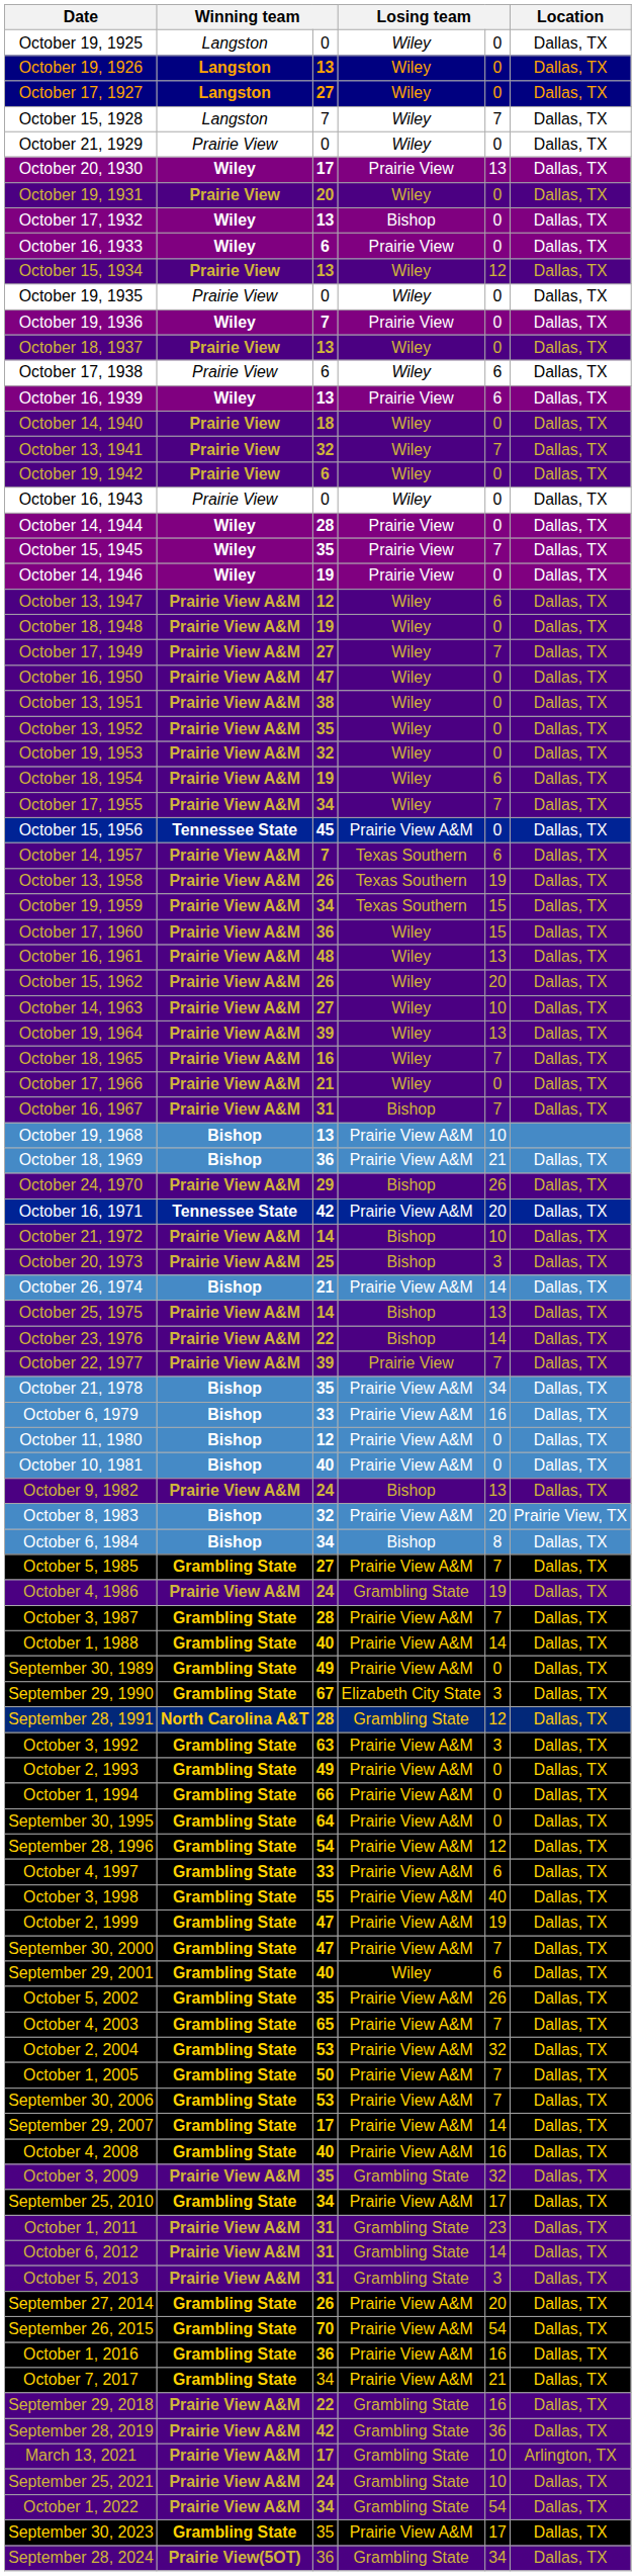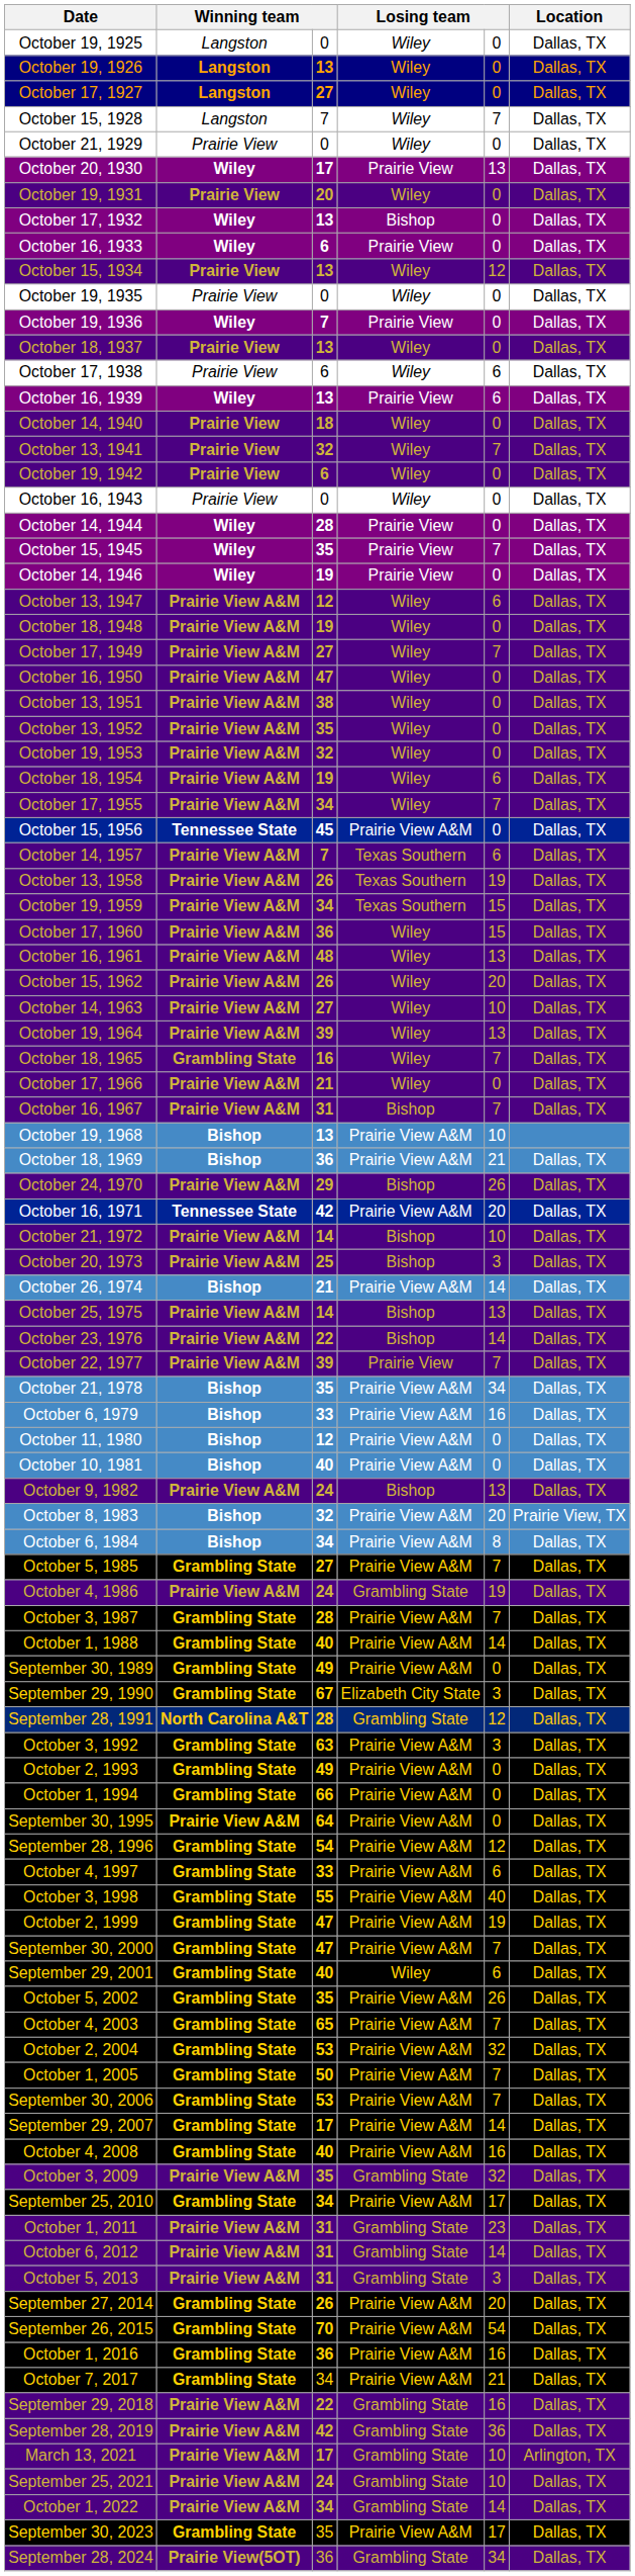October 18, 1965 | column 2: Prairie View A&M -> Grambling State
October 6, 1984 | column 4: Bishop -> Prairie View A&M
September 30, 1995 | column 2: Grambling State -> Prairie View A&M
October 1, 2022 | column 5: 54 -> 14
